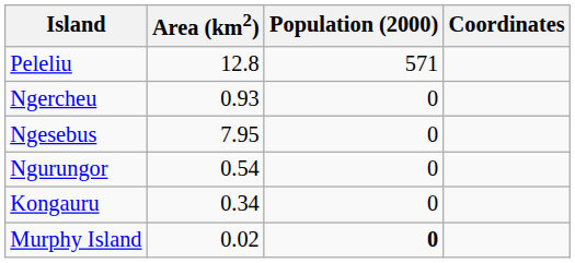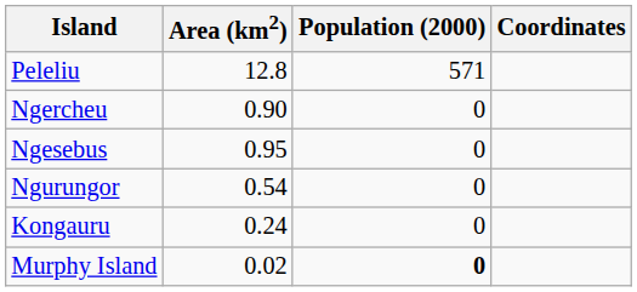Ngercheu | Area (km2): 0.93 -> 0.90
Ngesebus | Area (km2): 7.95 -> 0.95
Kongauru | Area (km2): 0.34 -> 0.24
